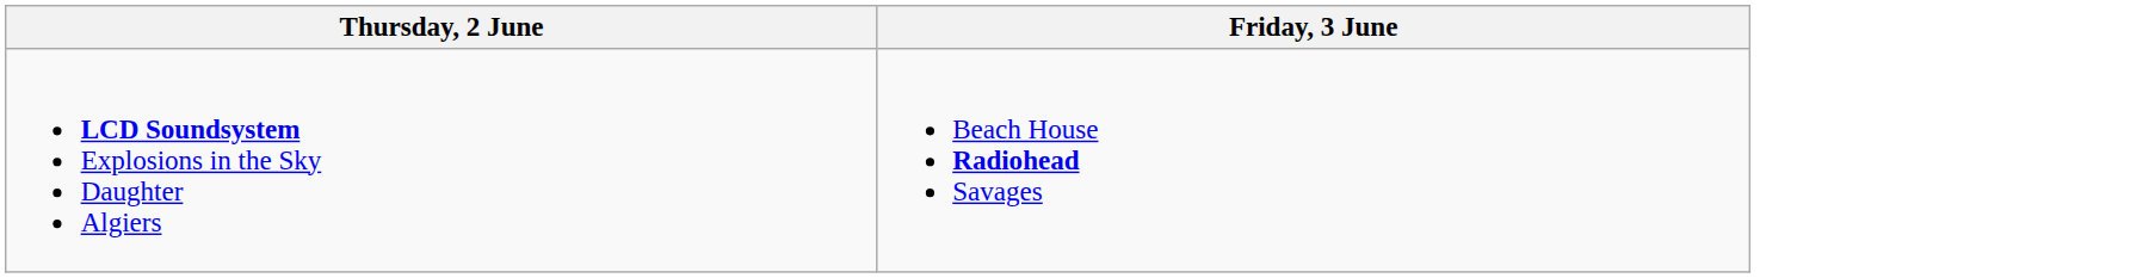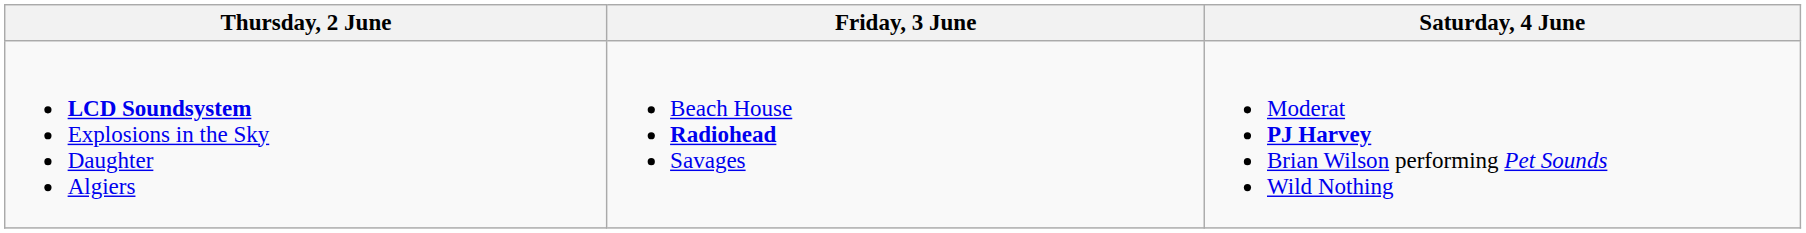+ column: Saturday, 4 June | Moderat PJ Harvey Brian Wilson performing Pet Sounds Wild Nothing
